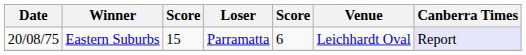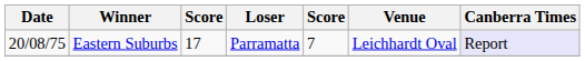Eastern Suburbs | column 3: 15 -> 17
Eastern Suburbs | column 5: 6 -> 7
